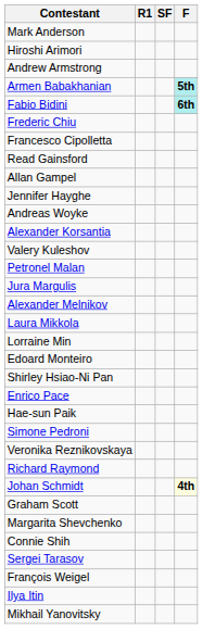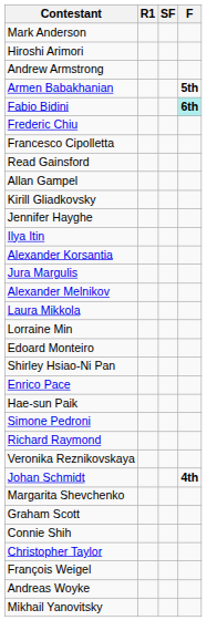Armen Babakhanian | F: paleturquoise background -> no background
+ row: Kirill Gliadkovsky
rows swapped: Ilya Itin <-> Andreas Woyke
- row: Valery Kuleshov
- row: Petronel Malan
rows swapped: Richard Raymond <-> Veronika Reznikovskaya
Johan Schmidt | F: lightyellow background -> no background
rows swapped: Graham Scott <-> Margarita Shevchenko
- row: Sergei Tarasov
+ row: Christopher Taylor
